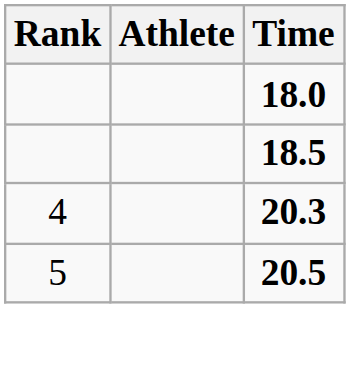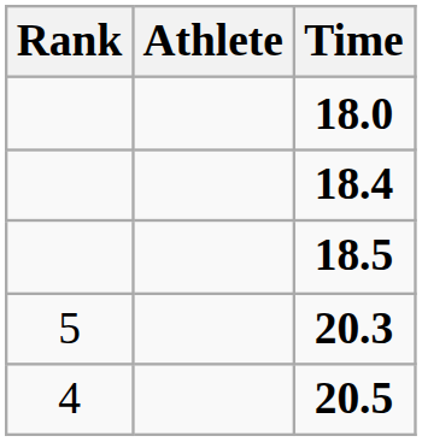+ row: 18.4
20.3 | Rank: 4 -> 5
20.5 | Rank: 5 -> 4
